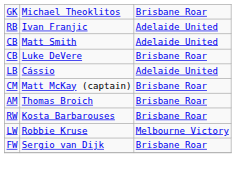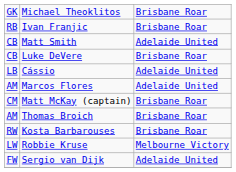Ivan Franjic | column 3: Adelaide United -> Brisbane Roar
+ row: AM | Marcos Flores | Adelaide United
Sergio van Dijk | column 3: Brisbane Roar -> Adelaide United
